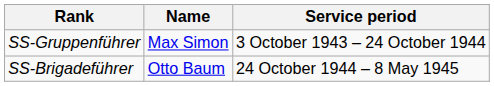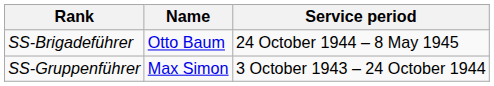rows swapped: SS-Gruppenführer <-> SS-Brigadeführer
